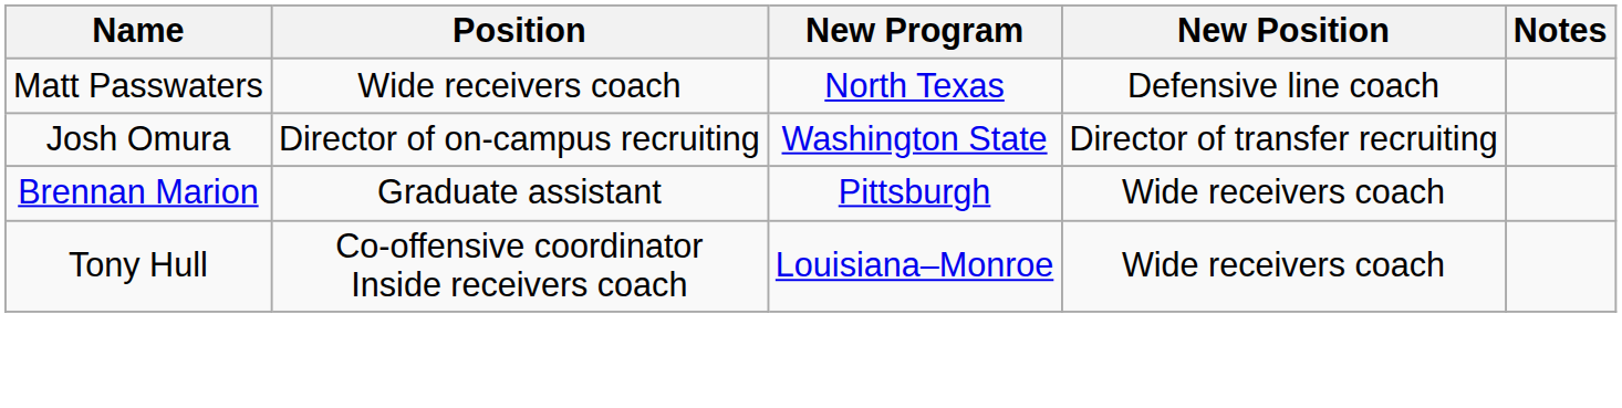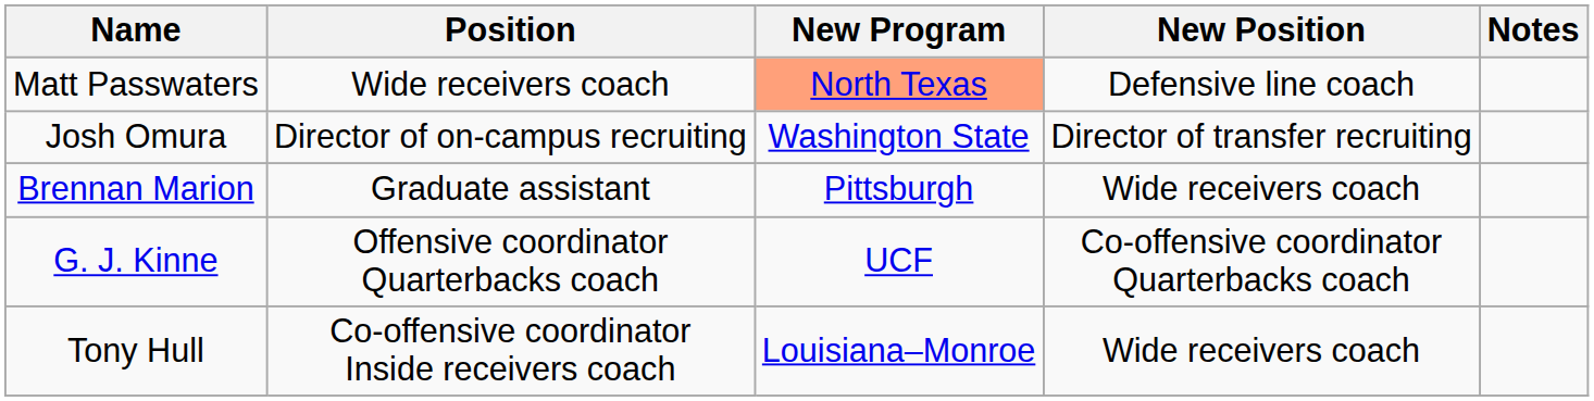Matt Passwaters | New Program: no background -> lightsalmon background
+ row: G. J. Kinne | Offensive coordinator Quarterbacks coach | UCF | Co-offensive coordinator Quarterbacks coach
